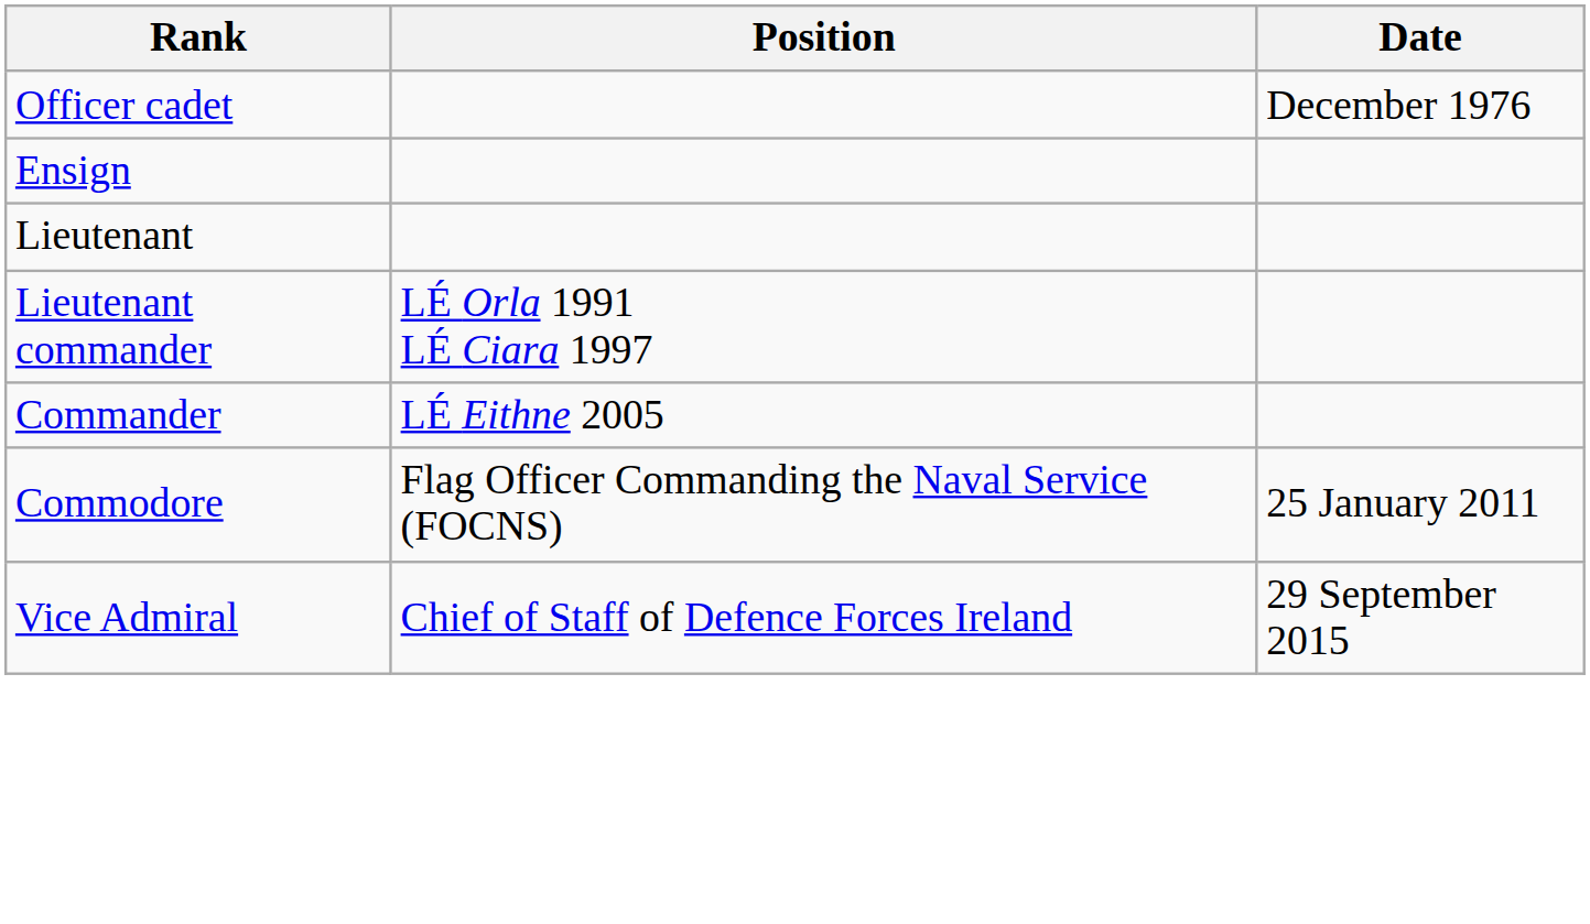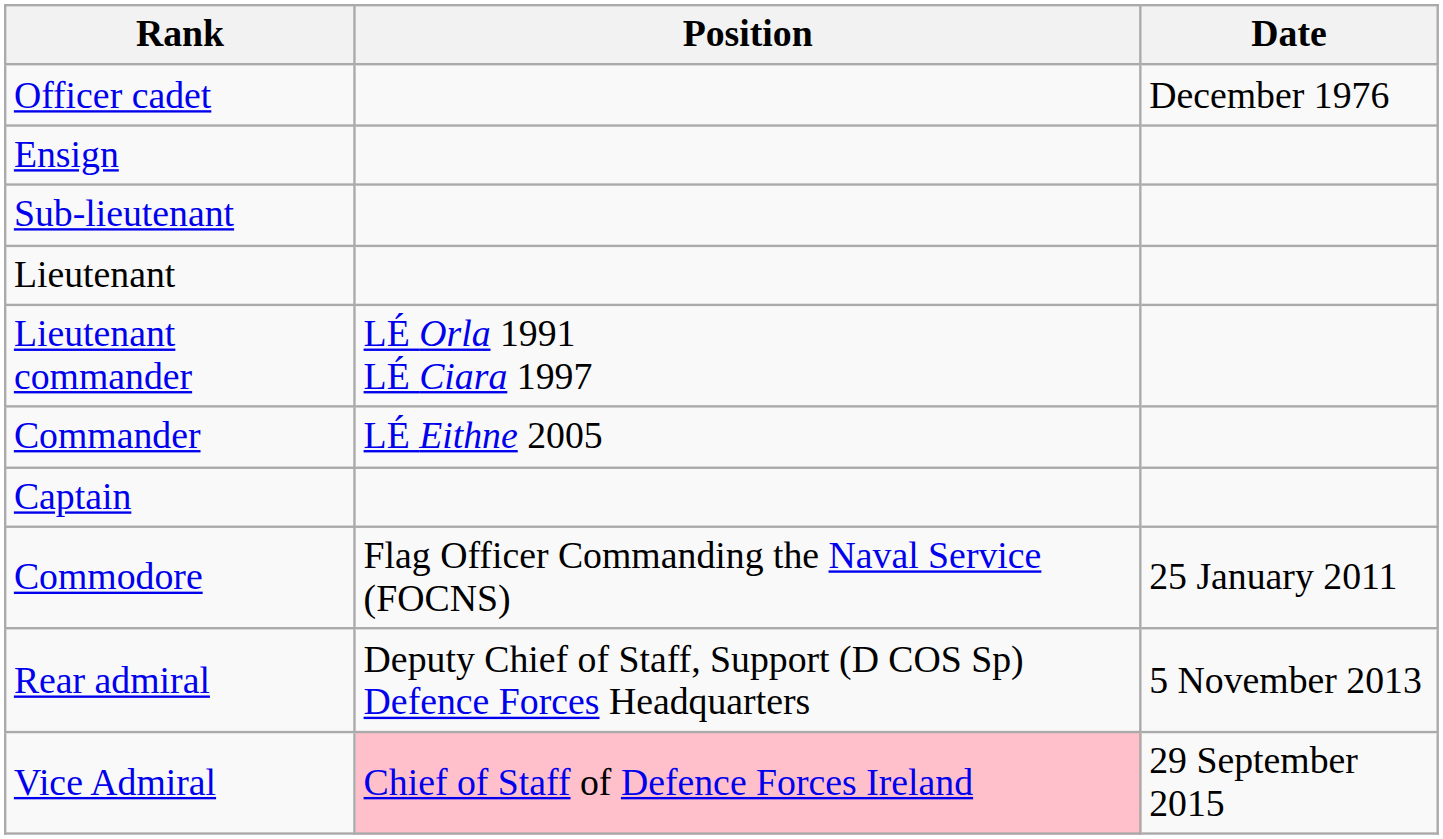+ row: Sub-lieutenant
+ row: Captain
+ row: Rear admiral | Deputy Chief of Staff, Support (D COS Sp) Defence Forces Headquarters | 5 November 2013
Vice Admiral | Position: no background -> pink background
